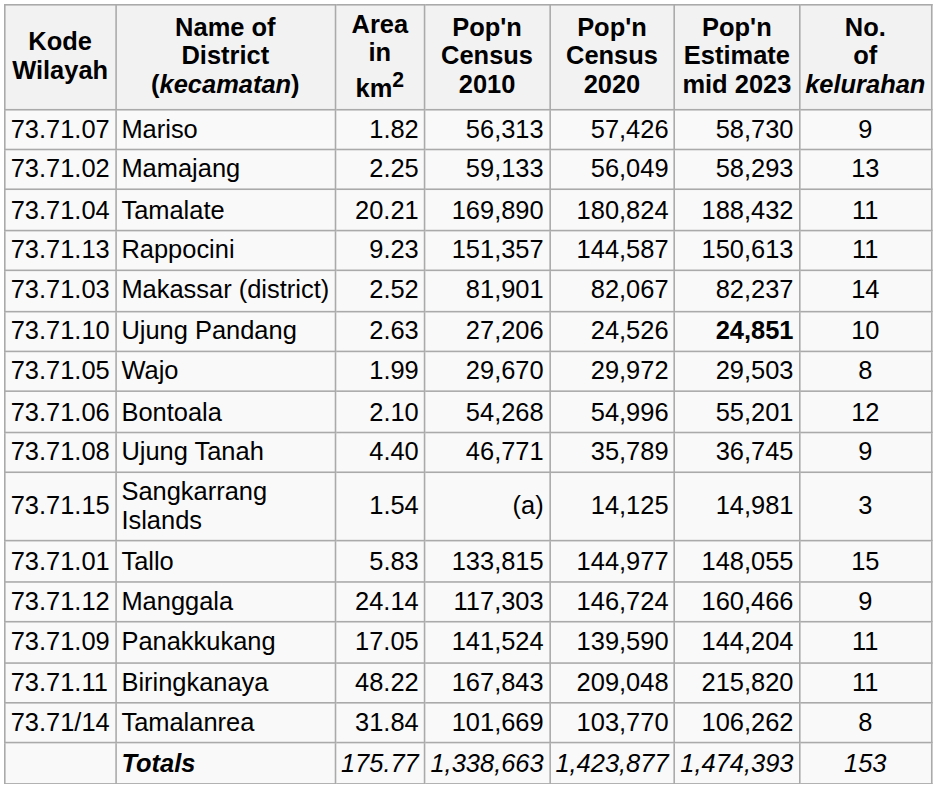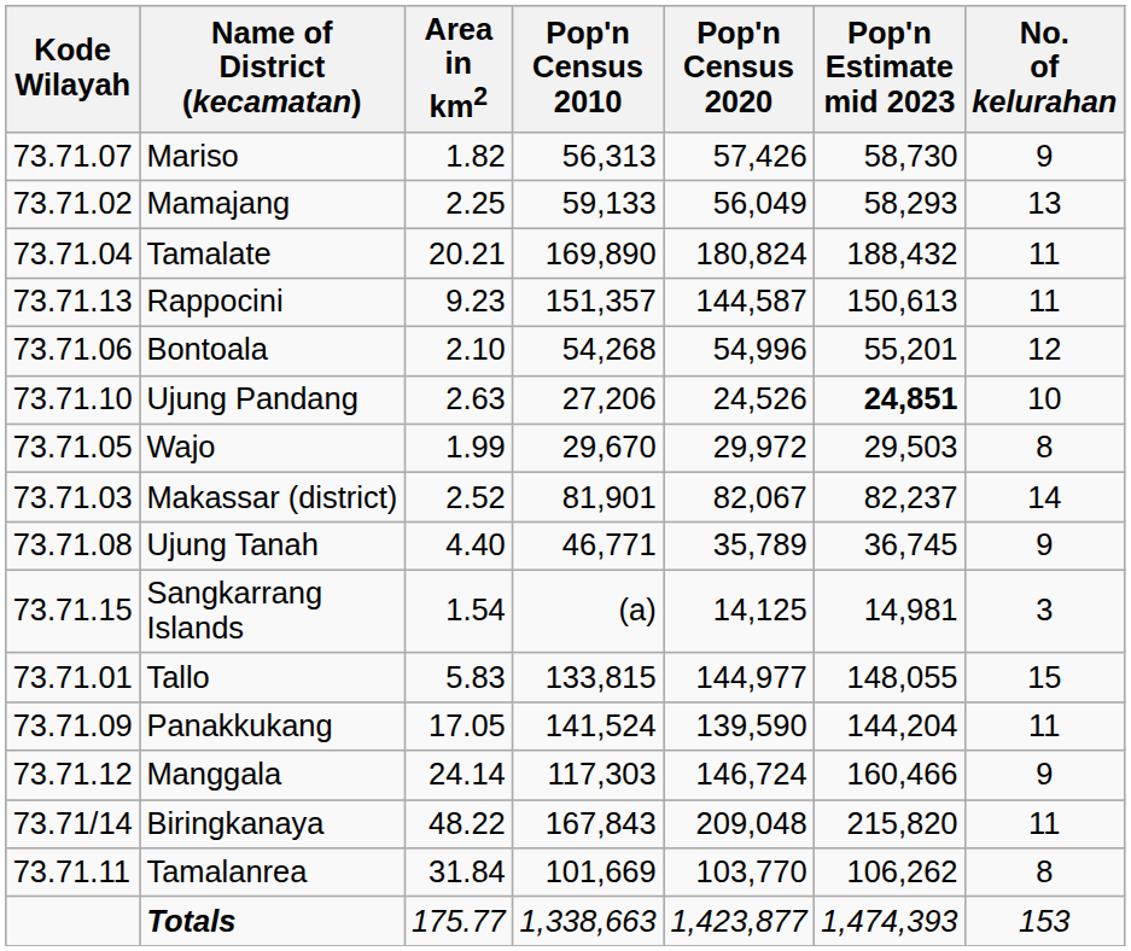rows swapped: Makassar (district) <-> Bontoala
rows swapped: Panakkukang <-> Manggala
Biringkanaya | Kode Wilayah: 73.71.11 -> 73.71/14
Tamalanrea | Kode Wilayah: 73.71/14 -> 73.71.11
